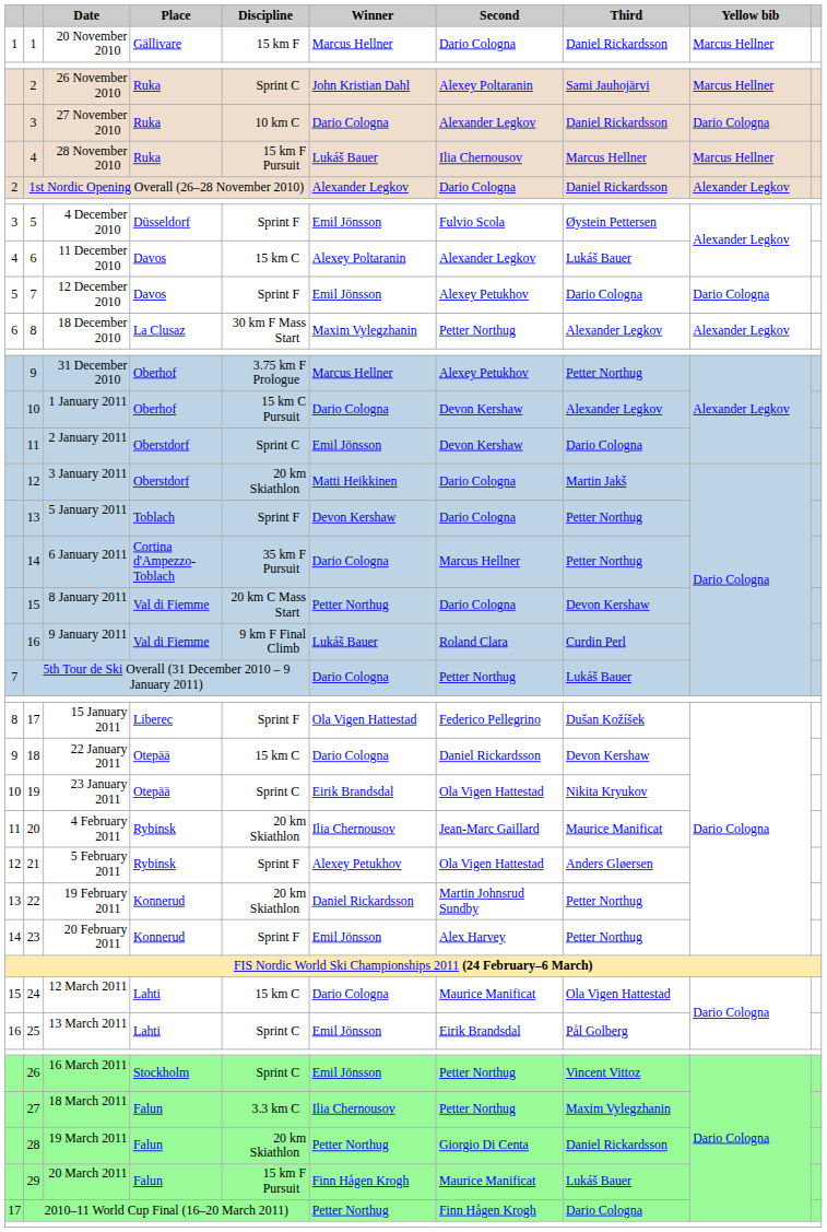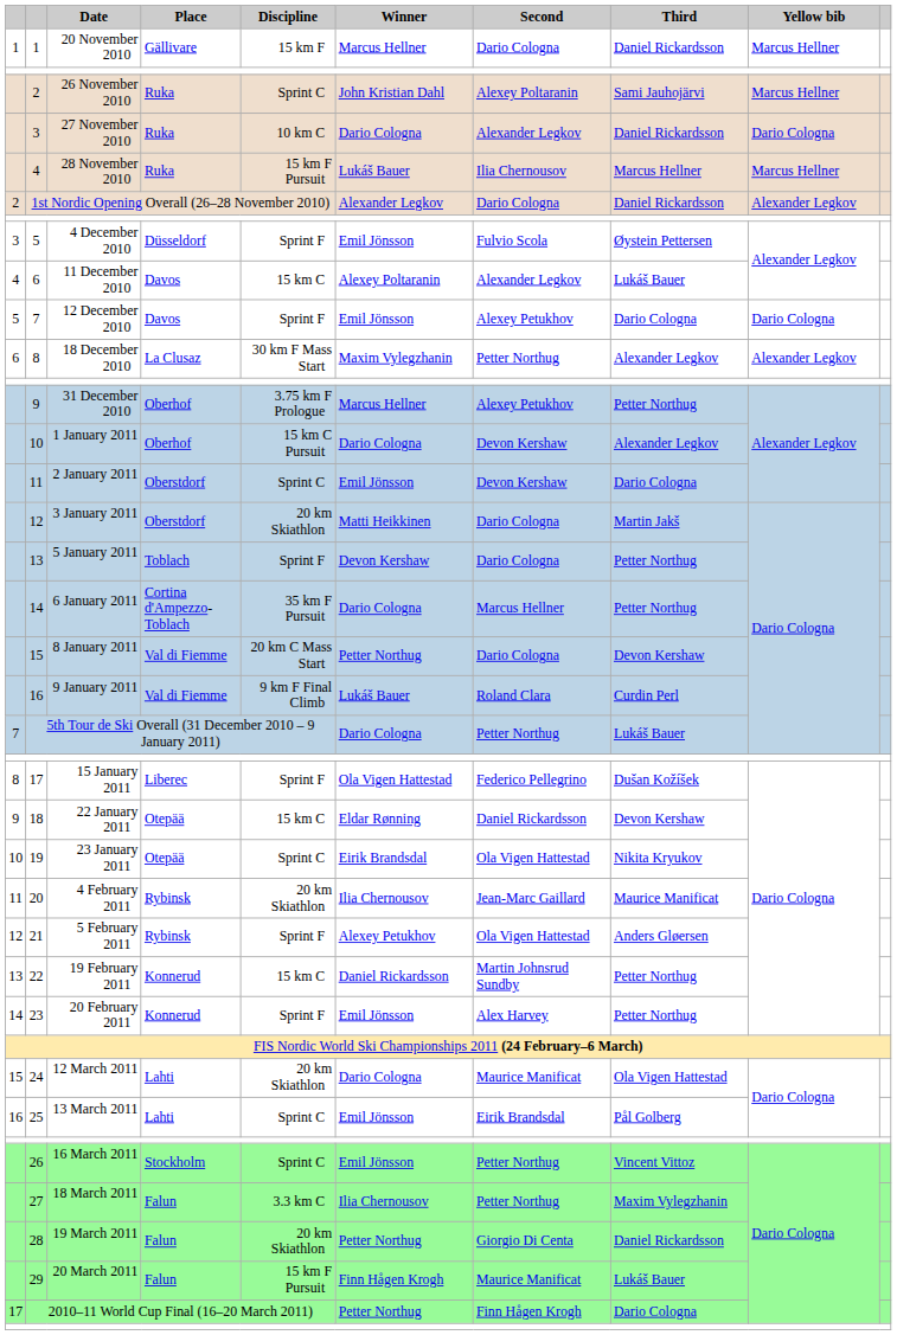18 | Winner: Dario Cologna -> Eldar Rønning
22 | Discipline: 20 km Skiathlon -> 15 km C
24 | Discipline: 15 km C -> 20 km Skiathlon
